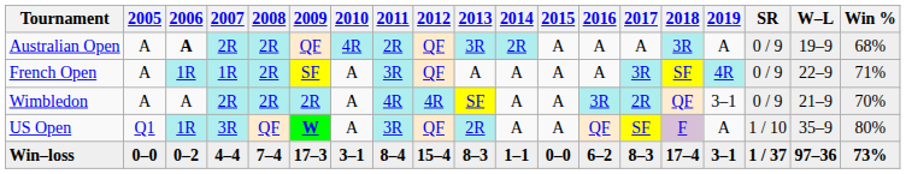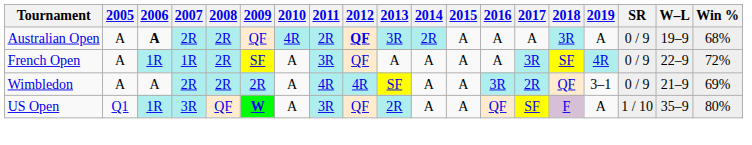Australian Open | 2012: normal -> bold
French Open | Win %: 71% -> 72%
Wimbledon | Win %: 70% -> 69%
- row: Win–loss | 0–0 | 0–2 | 4–4 | 7–4 | 17–3 | 3–1 | 8–4 | 15–4 | 8–3 | 1–1 | 0–0 | 6–2 | 8–3 | 17–4 | 3–1 | 1 / 37 | 97–36 | 73%
